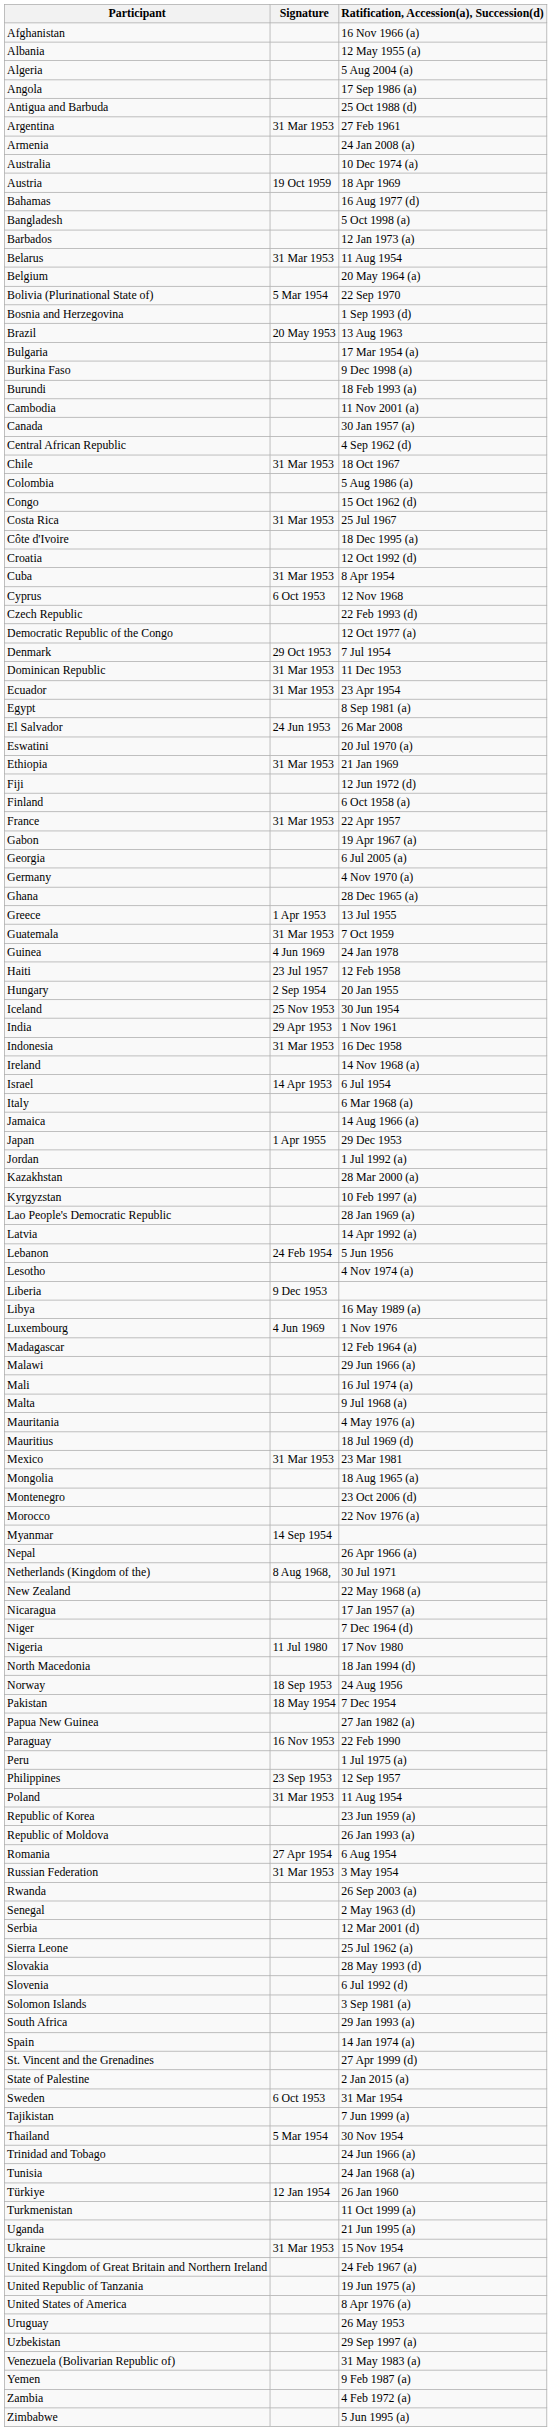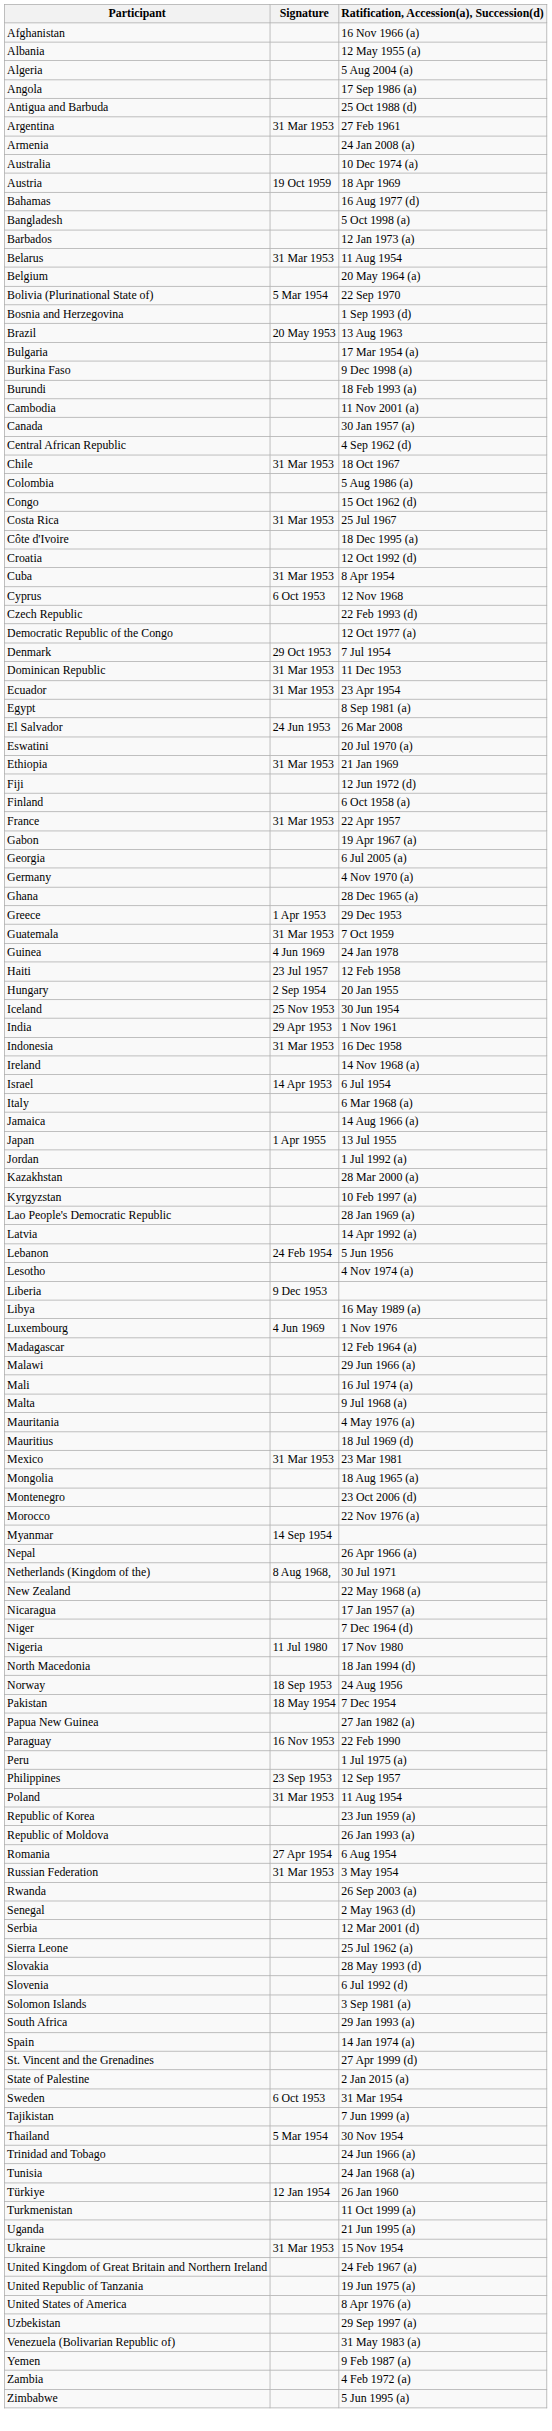Greece | Ratification, Accession(a), Succession(d): 13 Jul 1955 -> 29 Dec 1953
Japan | Ratification, Accession(a), Succession(d): 29 Dec 1953 -> 13 Jul 1955
- row: Uruguay | 26 May 1953
